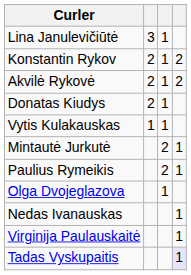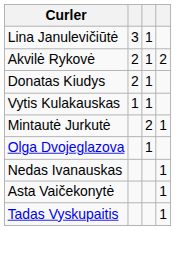- row: Konstantin Rykov | 2 | 1 | 2
- row: Paulius Rymeikis | 2 | 1
- row: Virginija Paulauskaitė | 1
+ row: Asta Vaičekonytė | 1
Tadas Vyskupaitis | column 4: lavender background -> no background
